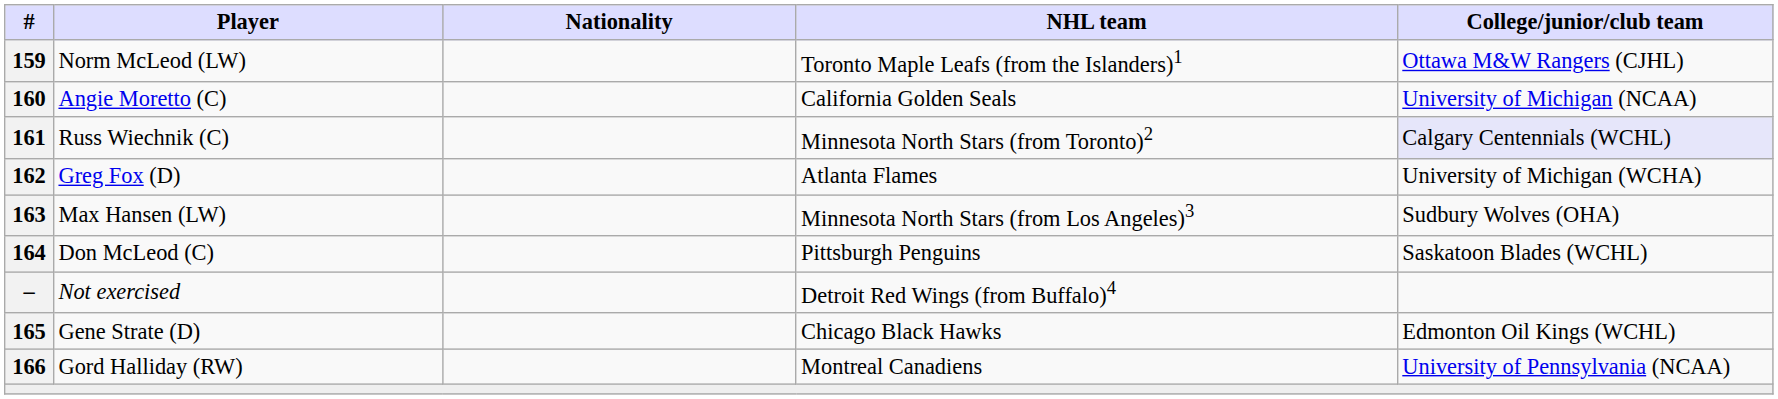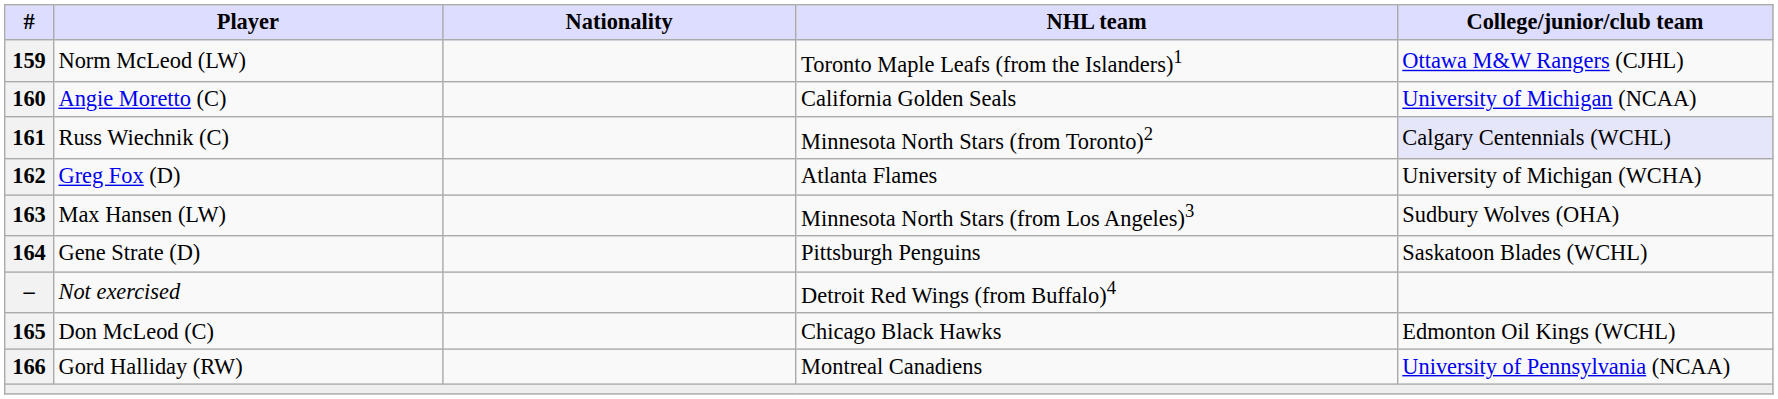164 | Player: Don McLeod (C) -> Gene Strate (D)
165 | Player: Gene Strate (D) -> Don McLeod (C)
